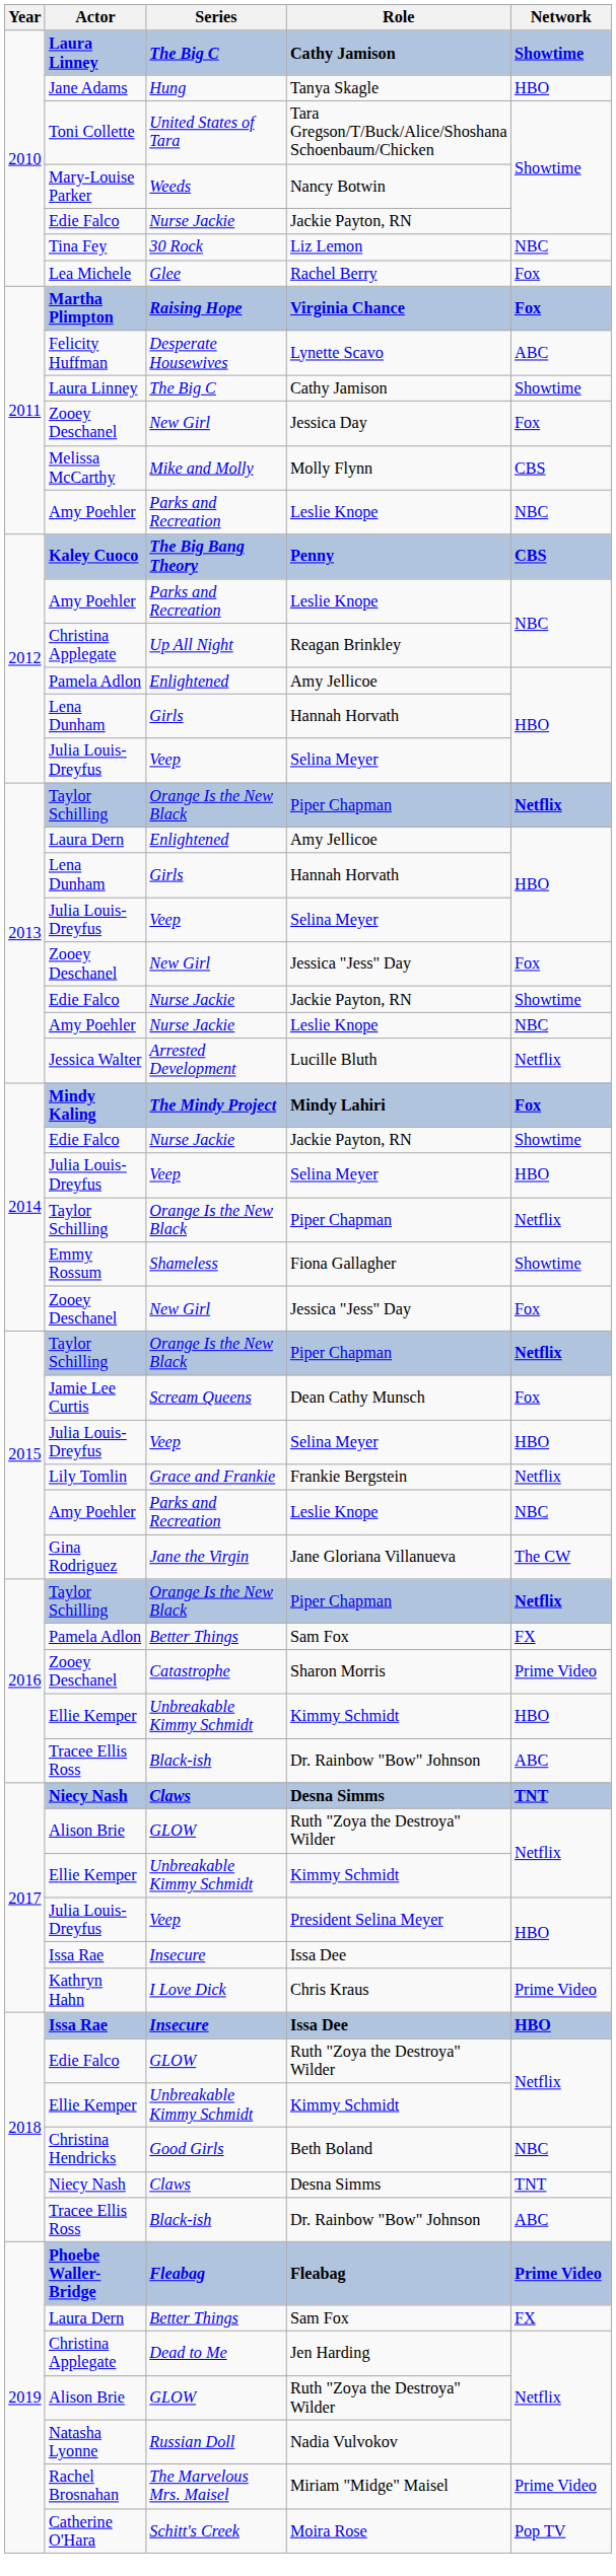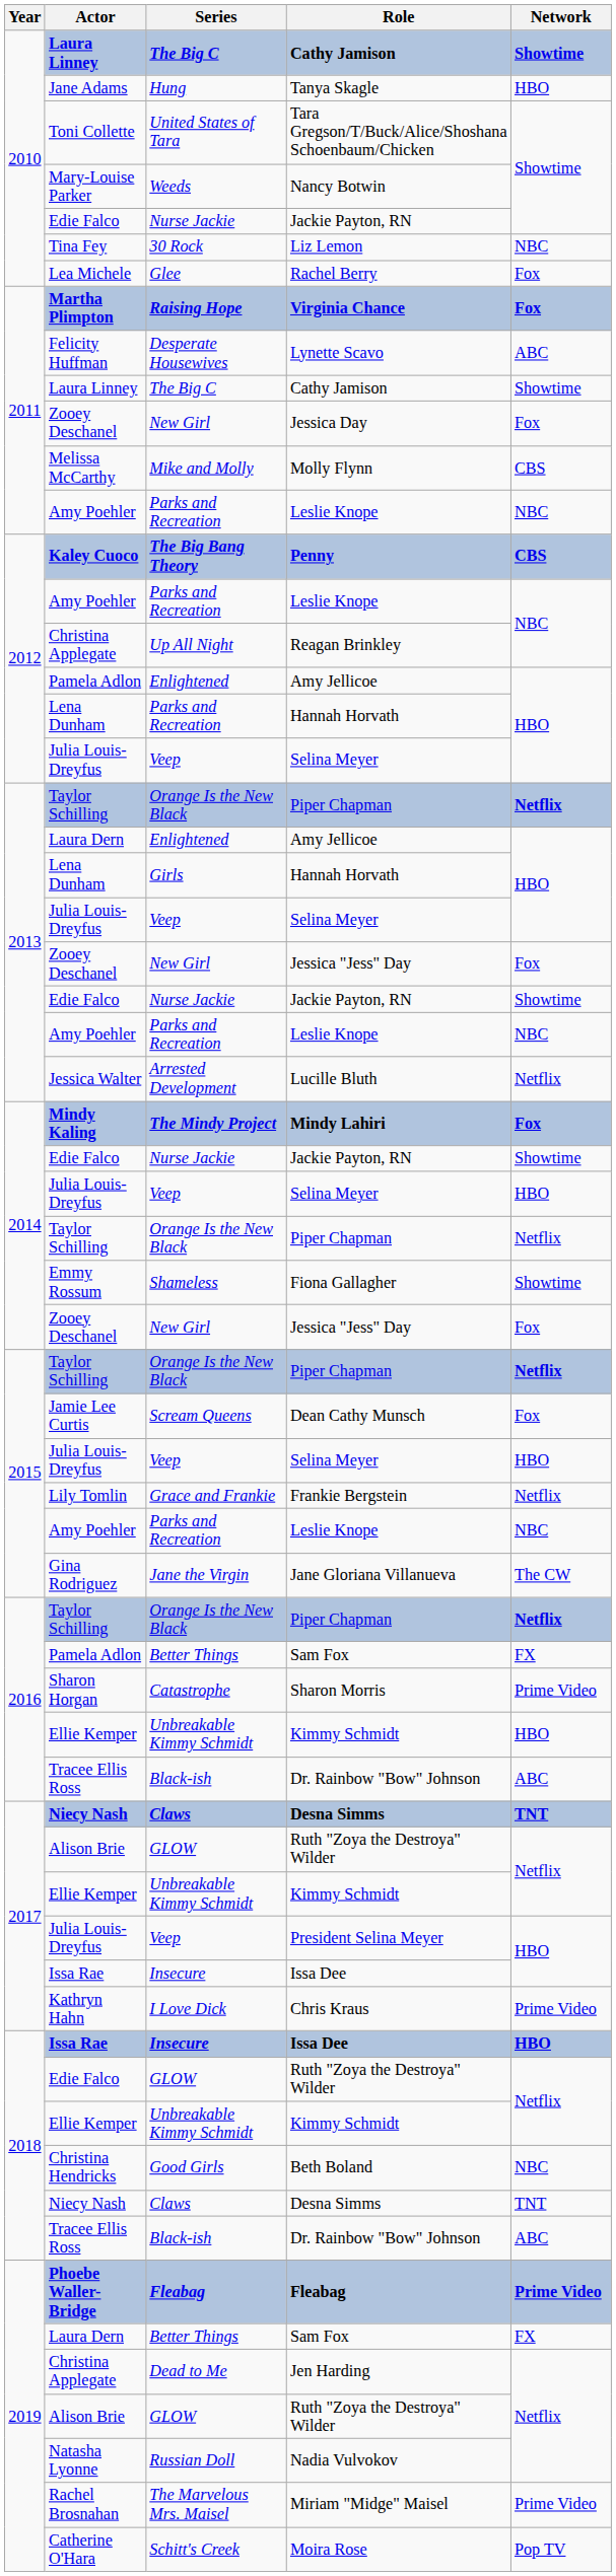2012 / Hannah Horvath | Series: Girls -> Parks and Recreation
2013 / Leslie Knope | Series: Nurse Jackie -> Parks and Recreation
Sharon Morris | Actor: Zooey Deschanel -> Sharon Horgan
